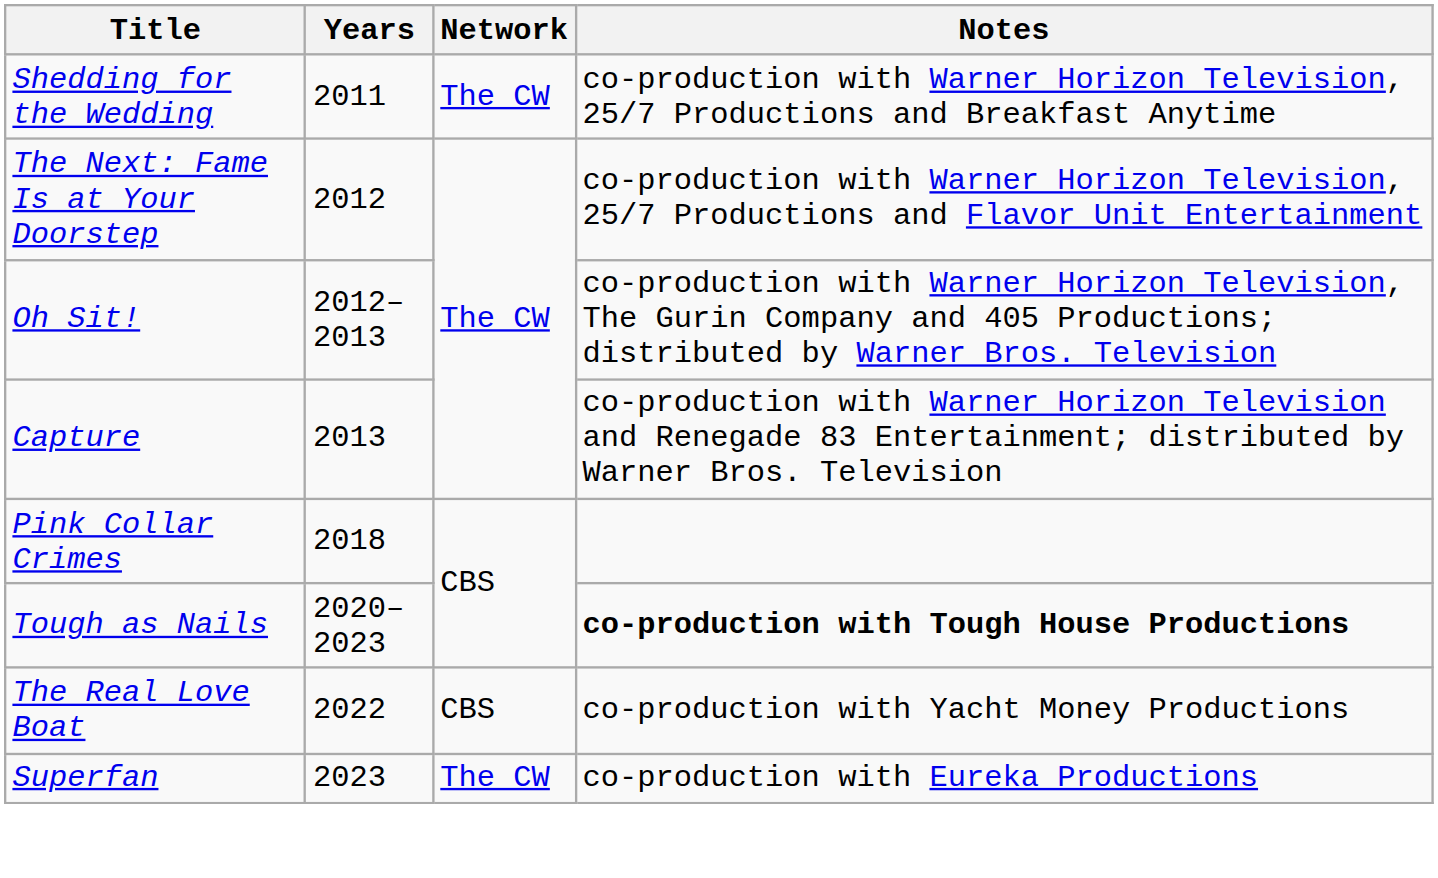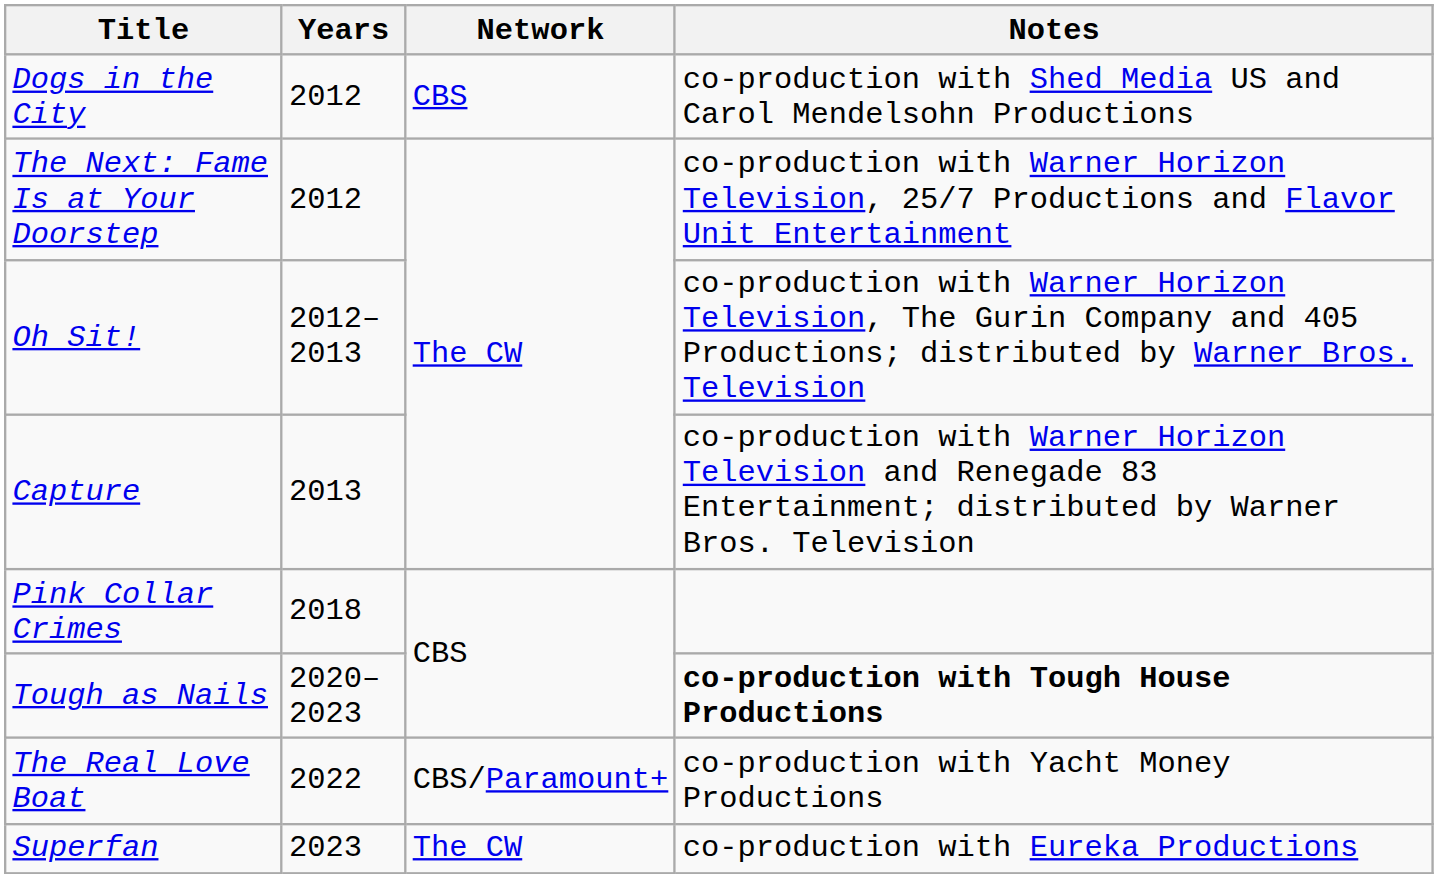- row: Shedding for the Wedding | 2011 | The CW | co-production with Warner Horizon Television, 25/7 Productions and Breakfast Anytime
+ row: Dogs in the City | 2012 | CBS | co-production with Shed Media US and Carol Mendelsohn Productions
The Real Love Boat | Network: CBS -> CBS/Paramount+
